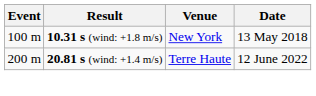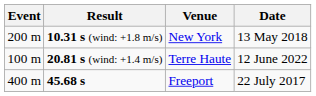10.31 s (wind: +1.8 m/s) | Event: 100 m -> 200 m
20.81 s (wind: +1.4 m/s) | Event: 200 m -> 100 m
+ row: 400 m | 45.68 s | Freeport | 22 July 2017
